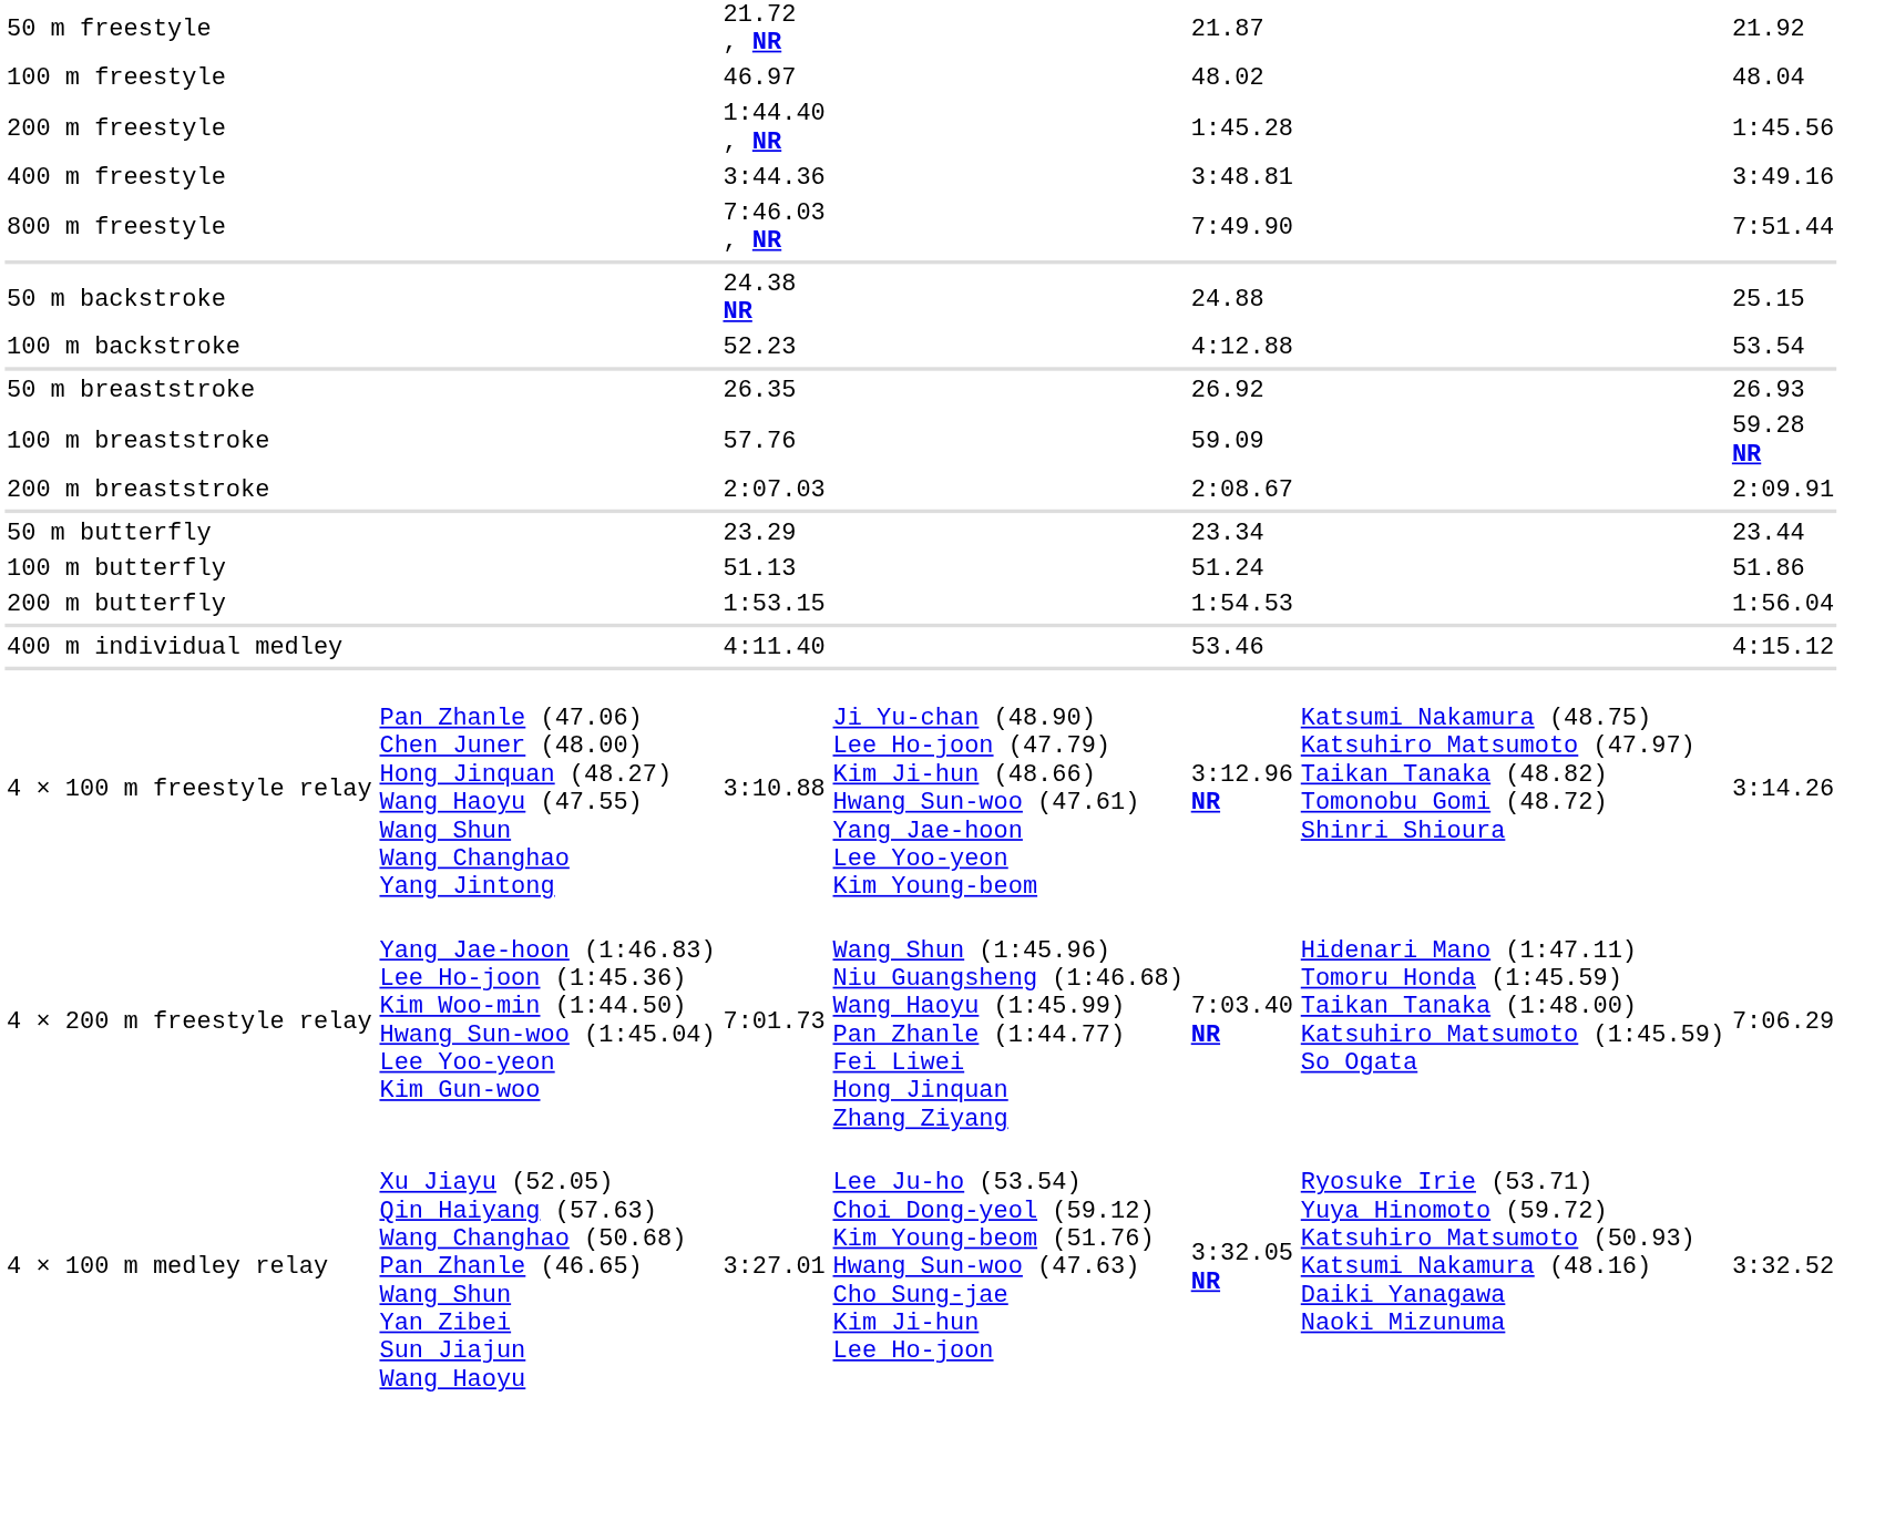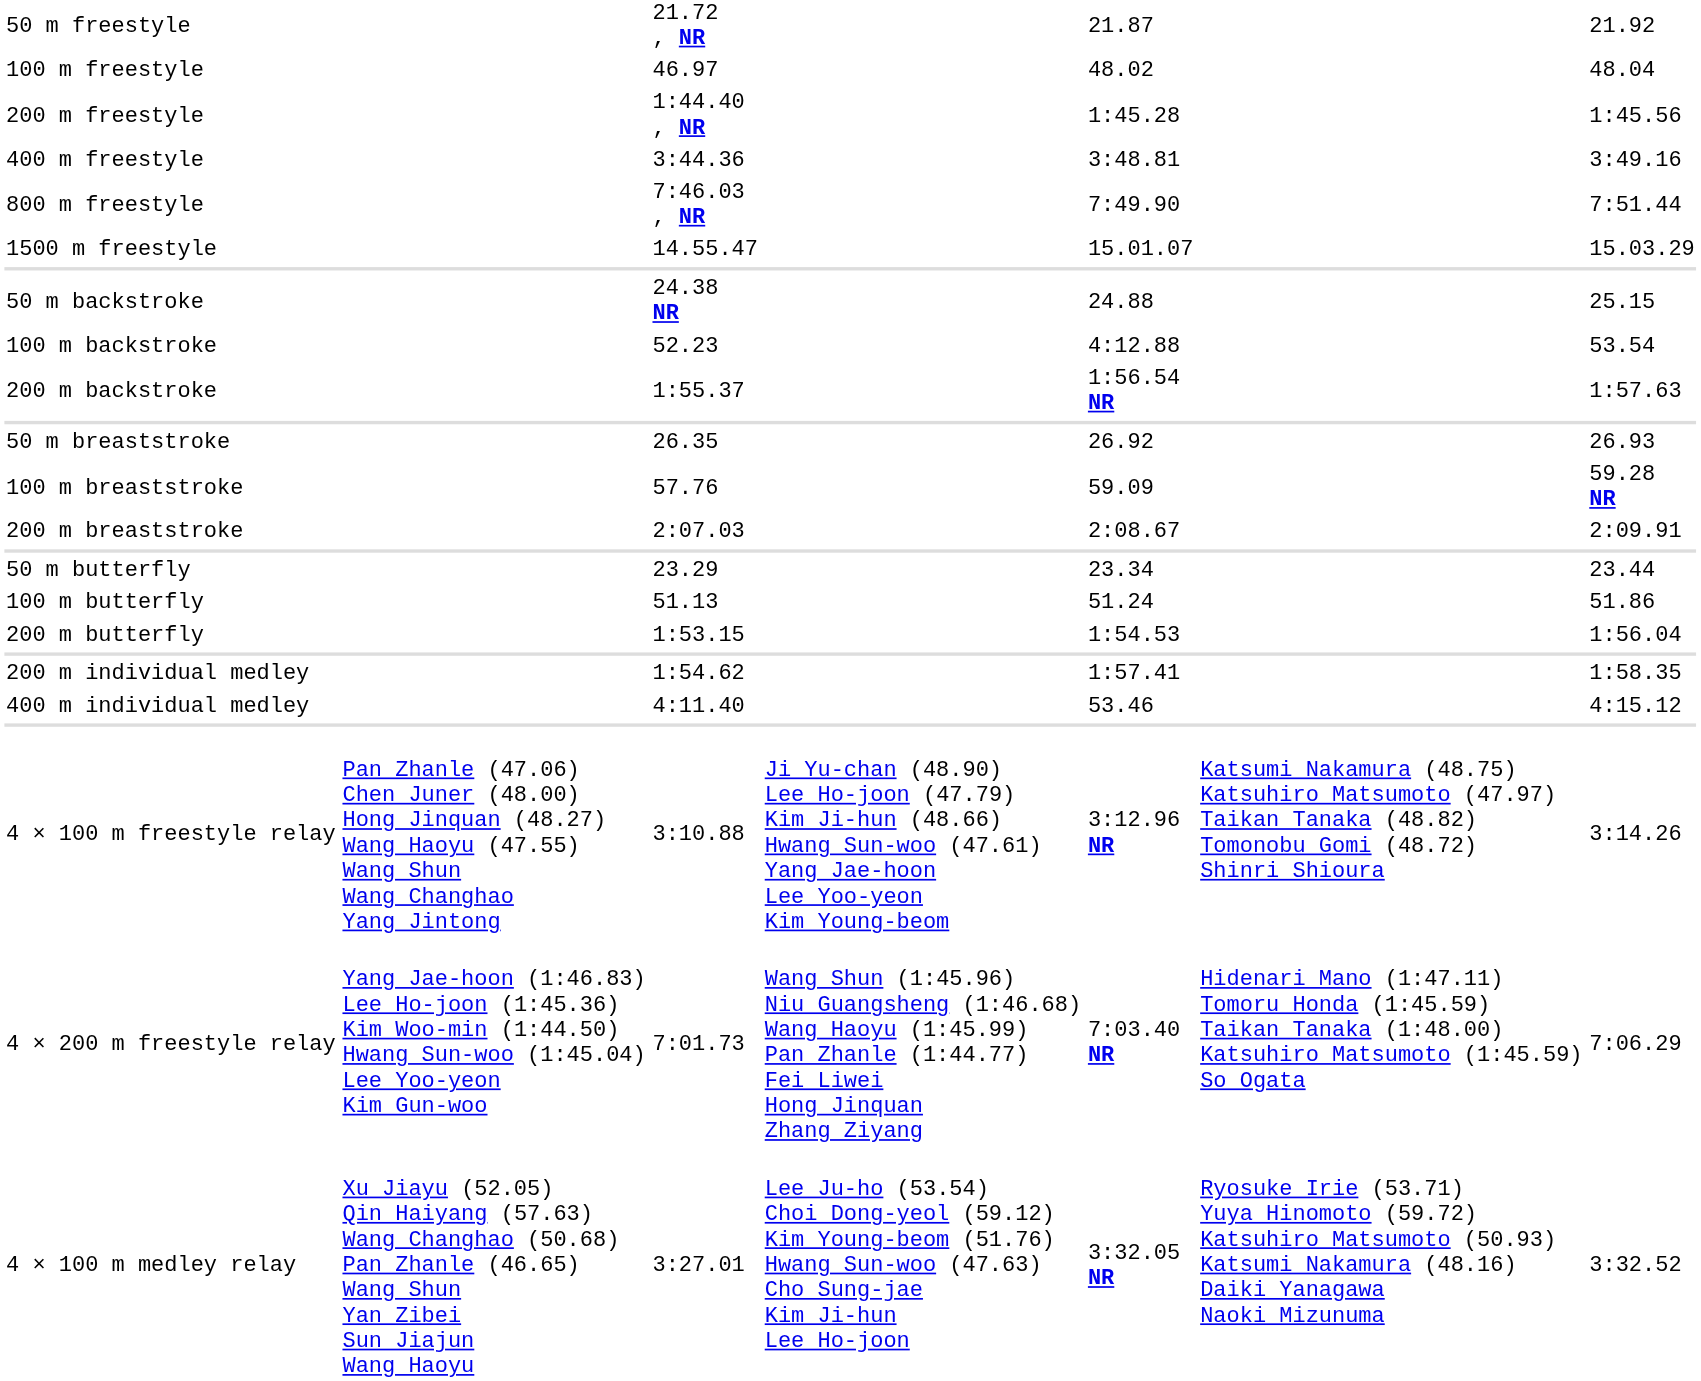+ row: 1500 m freestyle | 14.55.47 | 15.01.07 | 15.03.29
+ row: 200 m backstroke | 1:55.37 | 1:56.54 NR | 1:57.63
+ row: 200 m individual medley | 1:54.62 | 1:57.41 | 1:58.35
